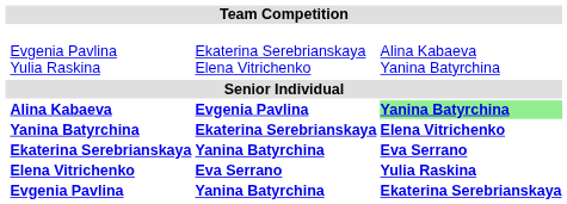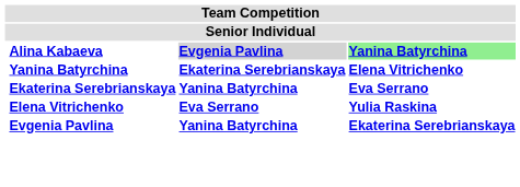- row: Evgenia Pavlina Yulia Raskina | Ekaterina Serebrianskaya Elena Vitrichenko | Alina Kabaeva Yanina Batyrchina
Alina Kabaeva | column 3: no background -> lightgrey background
